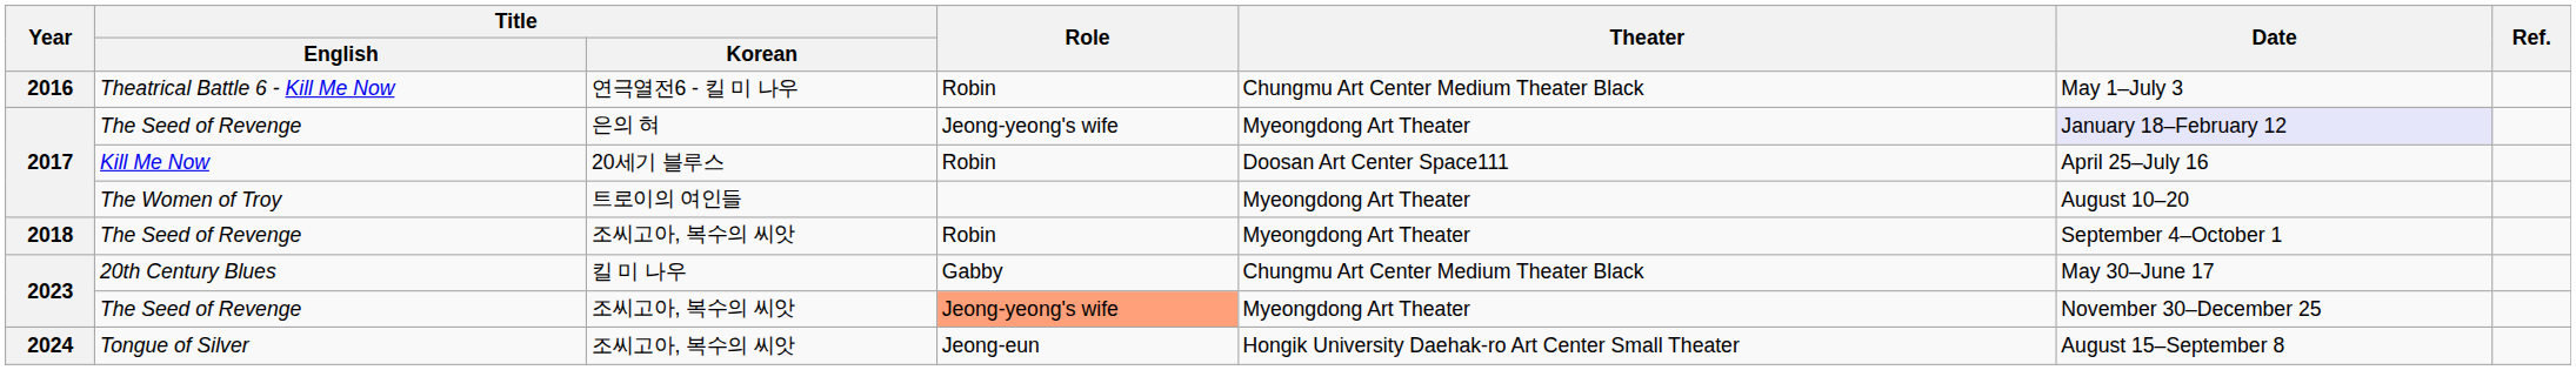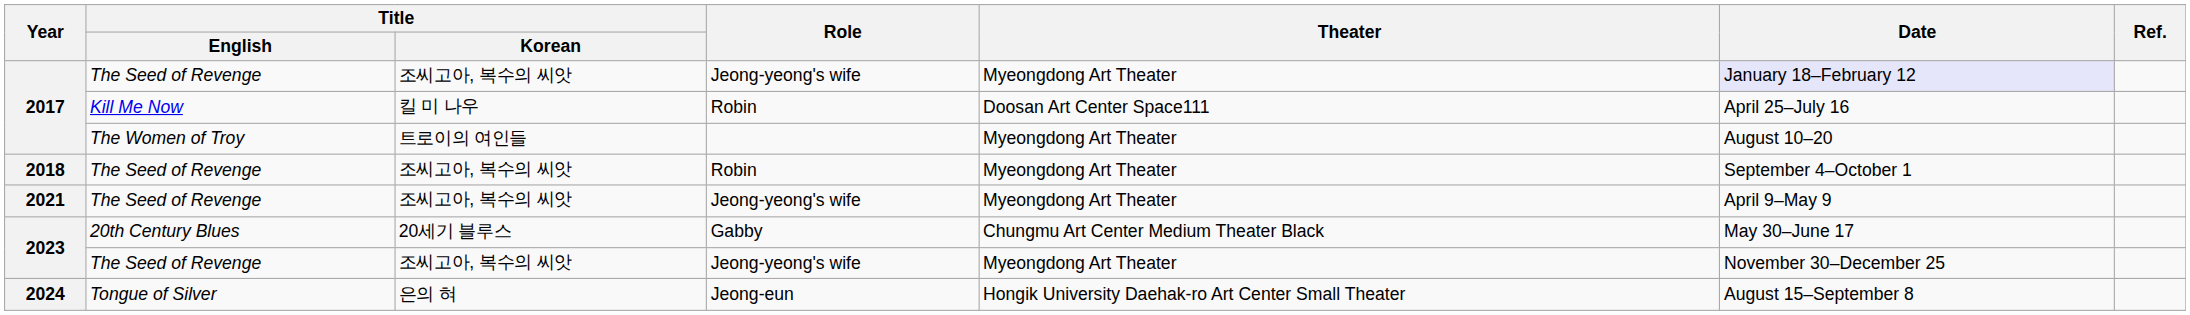- row: 2016 | Theatrical Battle 6 - Kill Me Now | 연극열전6 - 킬 미 나우 | Robin | Chungmu Art Center Medium Theater Black | May 1–July 3
2017 / The Seed of Revenge | Title / Korean: 은의 혀 -> 조씨고아, 복수의 씨앗
2017 / Kill Me Now | Title / Korean: 20세기 블루스 -> 킬 미 나우
+ row: 2021 | The Seed of Revenge | 조씨고아, 복수의 씨앗 | Jeong-yeong's wife | Myeongdong Art Theater | April 9–May 9
2023 / 20th Century Blues | Title / Korean: 킬 미 나우 -> 20세기 블루스
2023 / The Seed of Revenge | Role: lightsalmon background -> no background
2024 | Title / Korean: 조씨고아, 복수의 씨앗 -> 은의 혀
